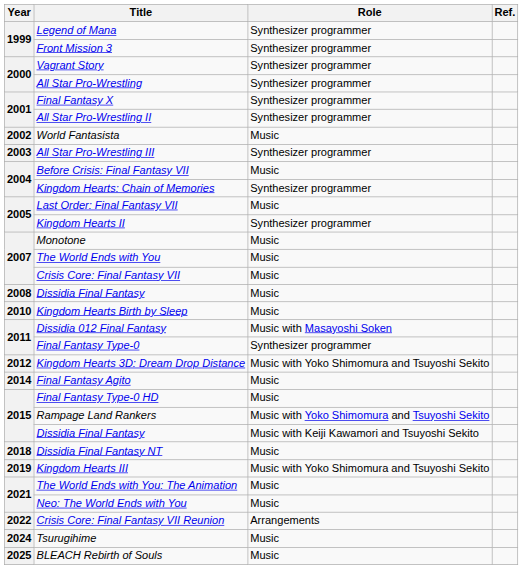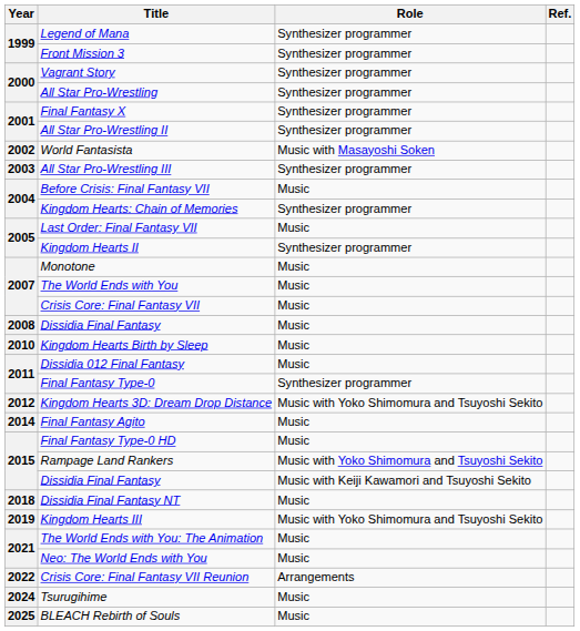World Fantasista | Role: Music -> Music with Masayoshi Soken
Dissidia 012 Final Fantasy | Role: Music with Masayoshi Soken -> Music
